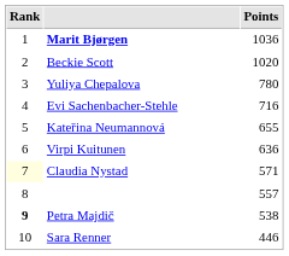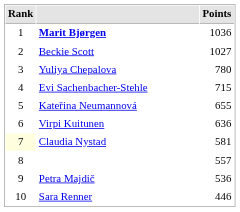Beckie Scott | Points: 1020 -> 1027
Evi Sachenbacher-Stehle | Points: 716 -> 715
Claudia Nystad | Points: 571 -> 581
Petra Majdič | Rank: bold -> normal
Petra Majdič | Points: 538 -> 536
